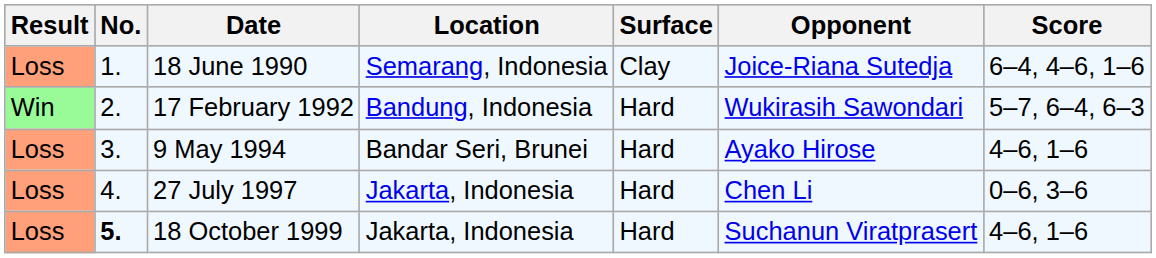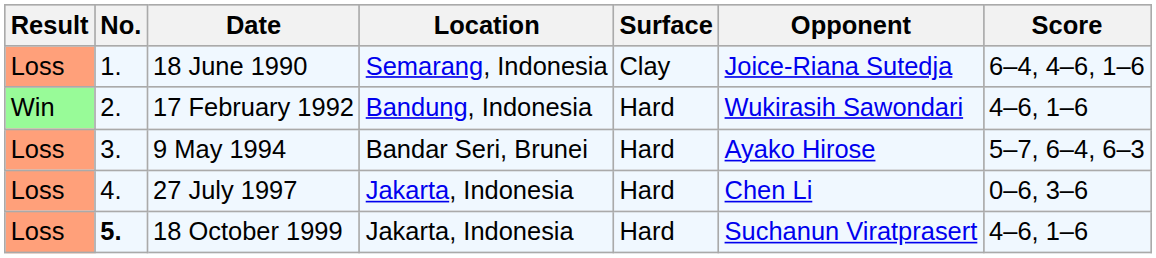17 February 1992 | Score: 5–7, 6–4, 6–3 -> 4–6, 1–6
9 May 1994 | Score: 4–6, 1–6 -> 5–7, 6–4, 6–3
